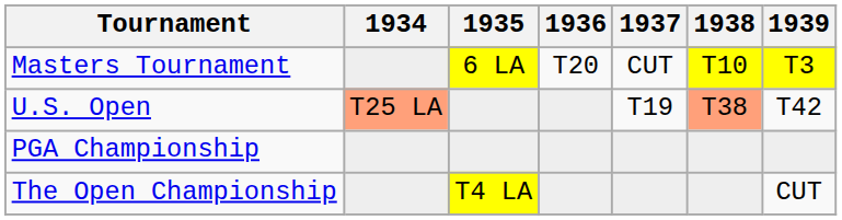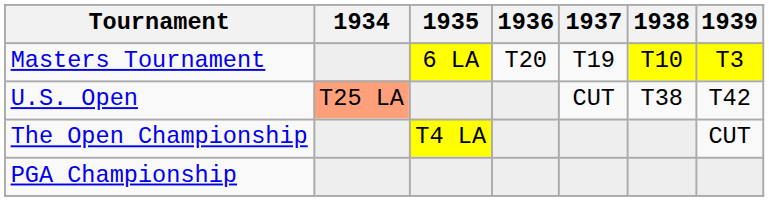Masters Tournament | 1937: CUT -> T19
U.S. Open | 1937: T19 -> CUT
U.S. Open | 1938: lightsalmon background -> no background
rows swapped: The Open Championship <-> PGA Championship
